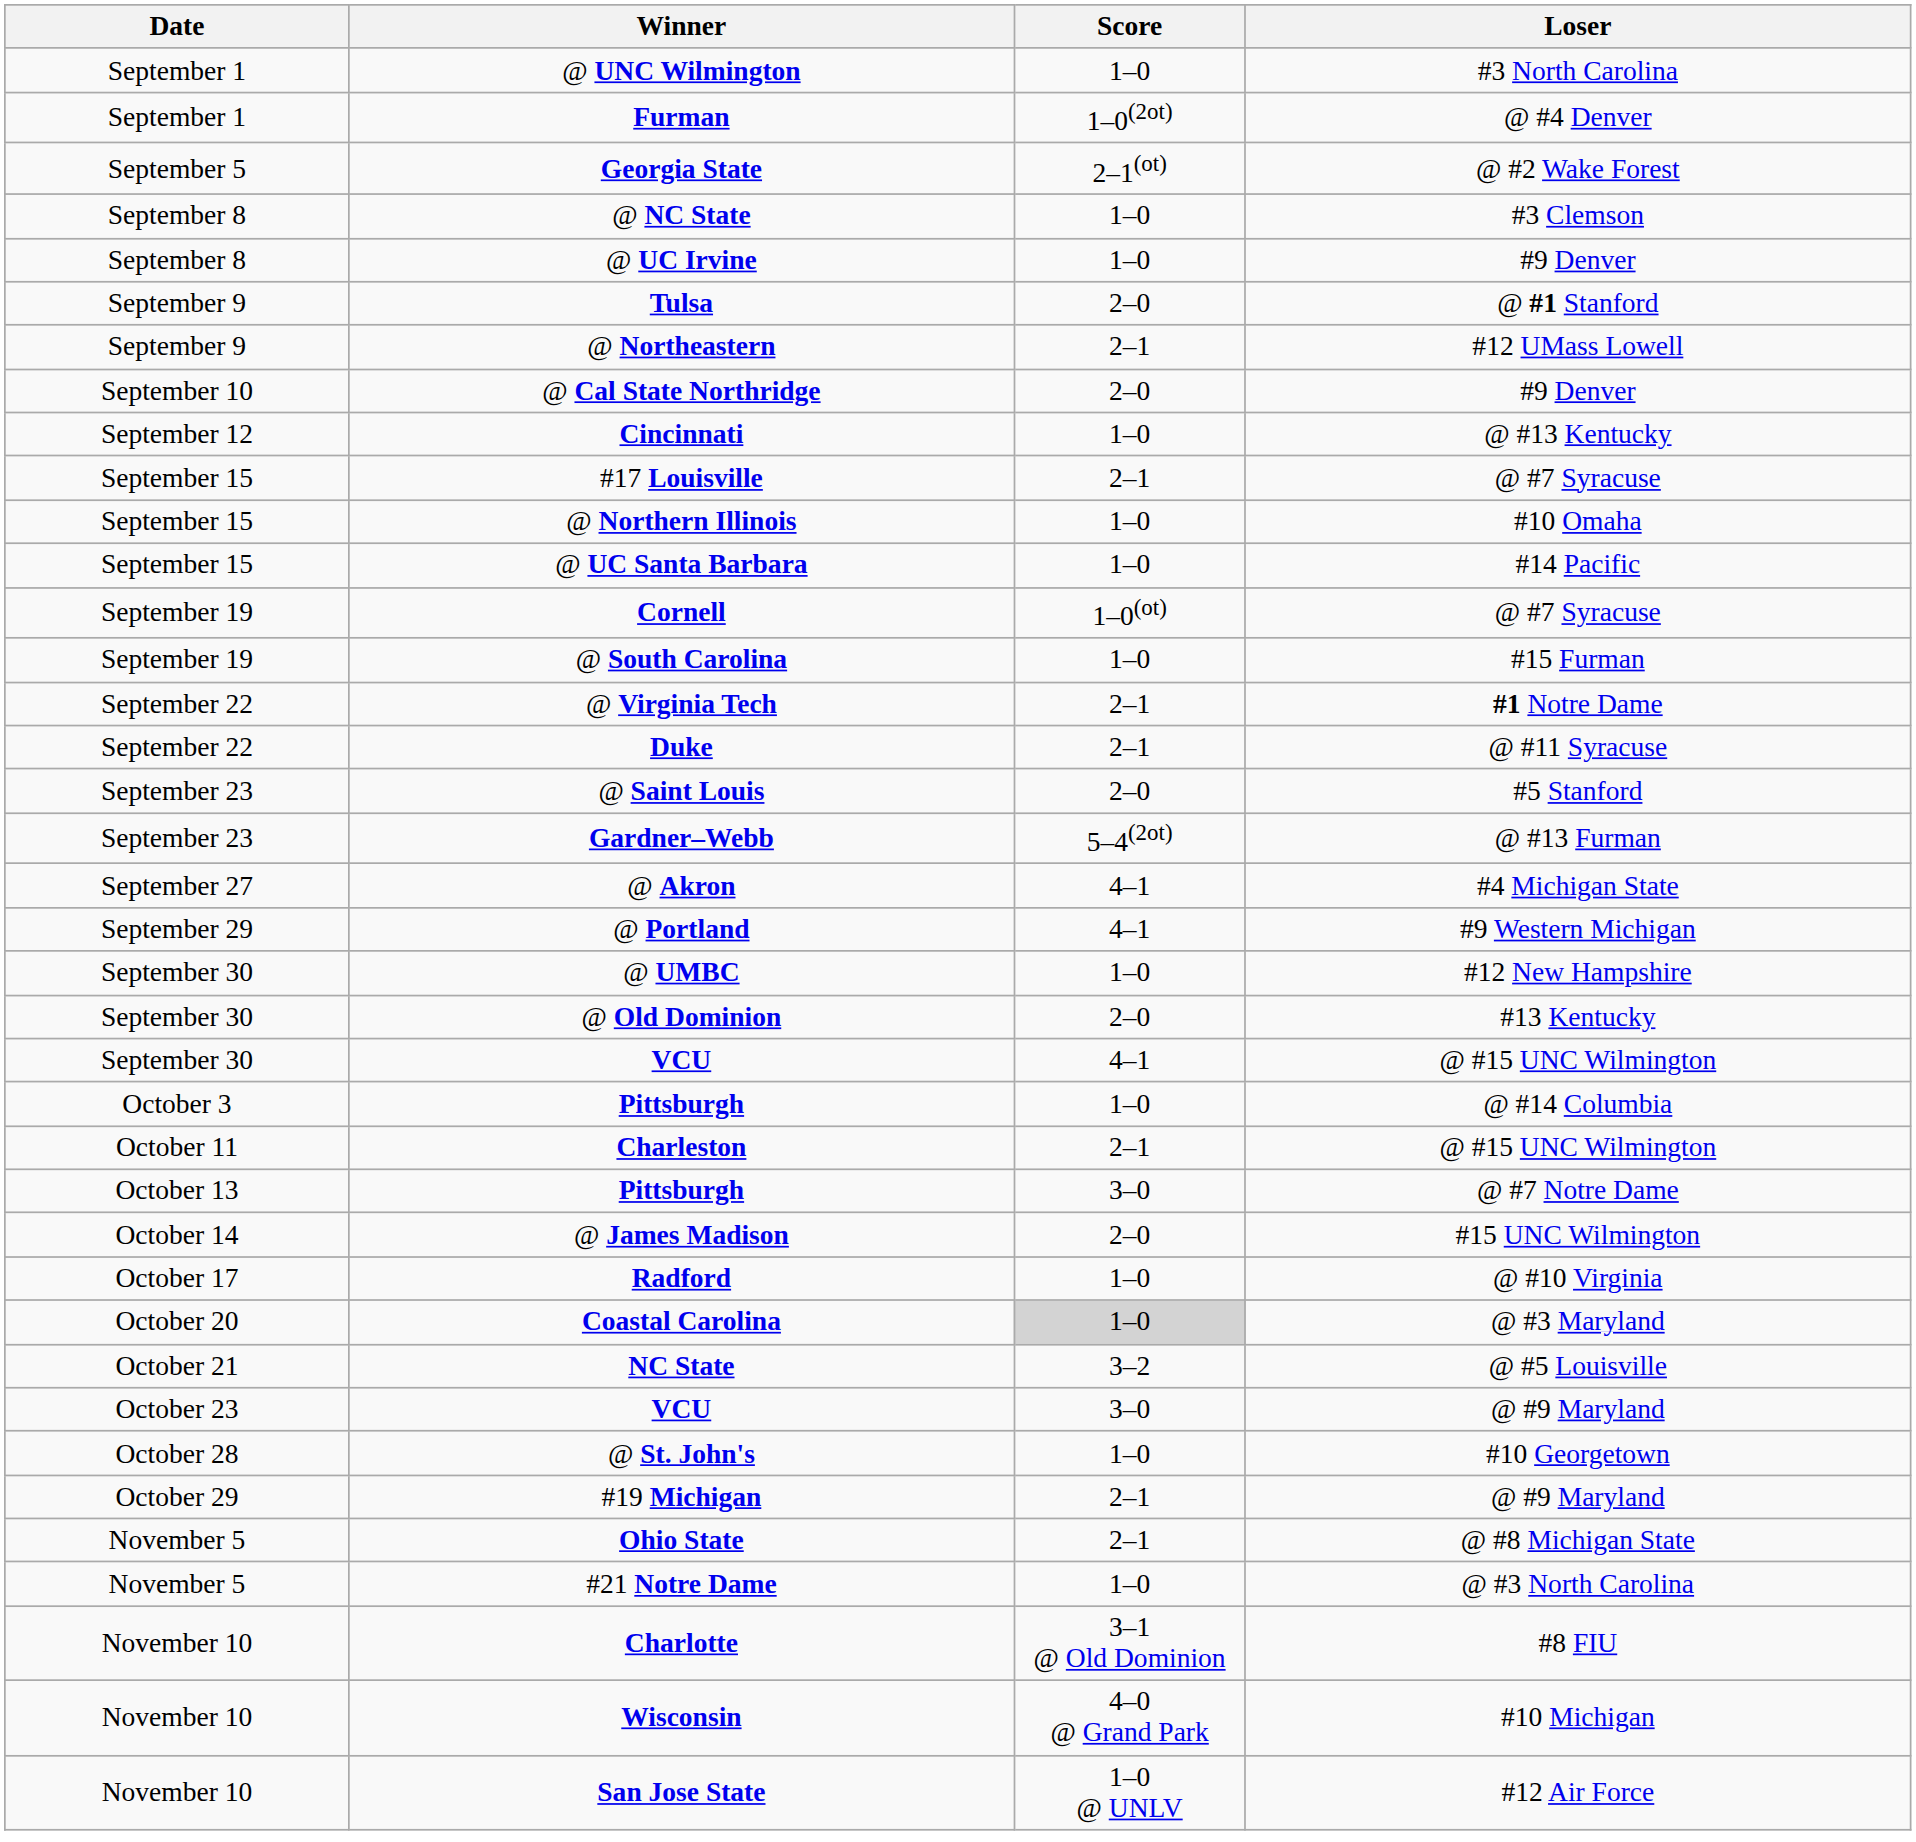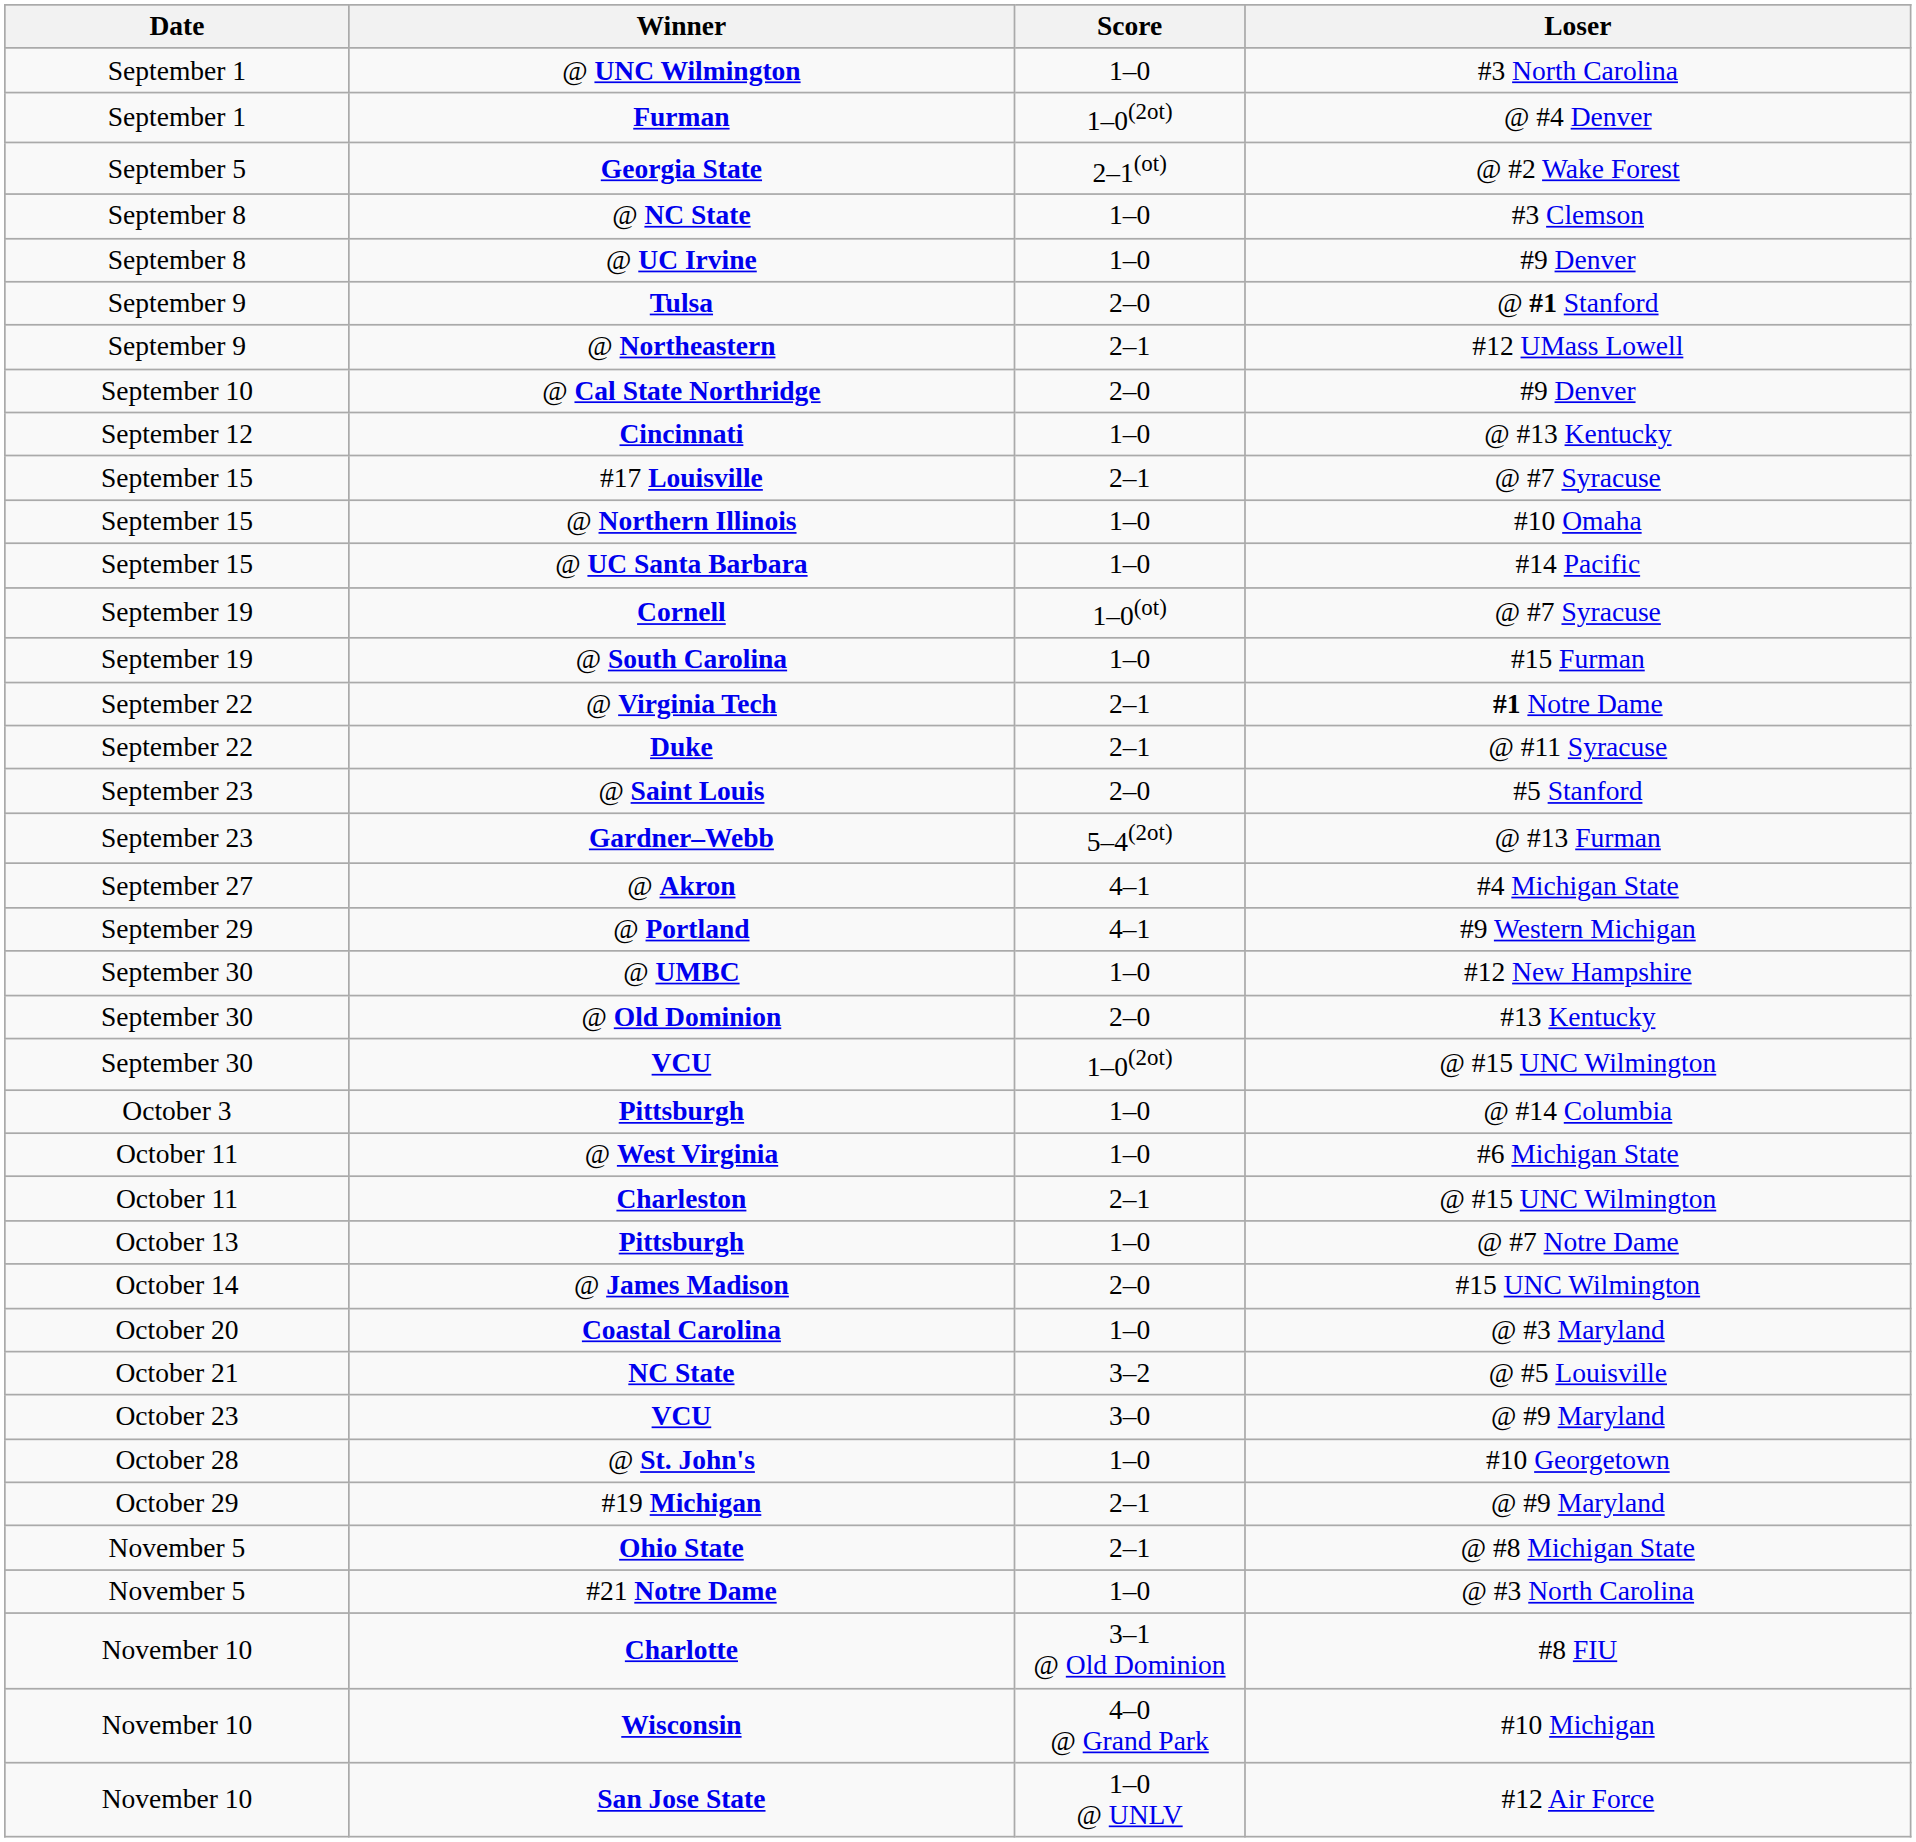VCU / @ #15 UNC Wilmington | Score: 4–1 -> 1–0(2ot)
+ row: October 11 | @ West Virginia | 1–0 | #6 Michigan State
Pittsburgh / @ #7 Notre Dame | Score: 3–0 -> 1–0
- row: October 17 | Radford | 1–0 | @ #10 Virginia
Coastal Carolina | Score: lightgrey background -> no background
